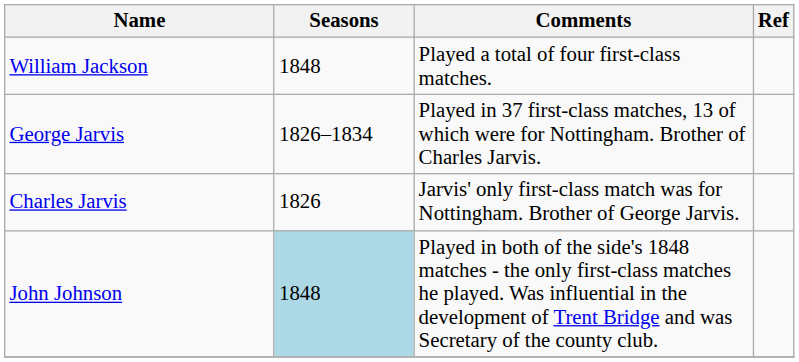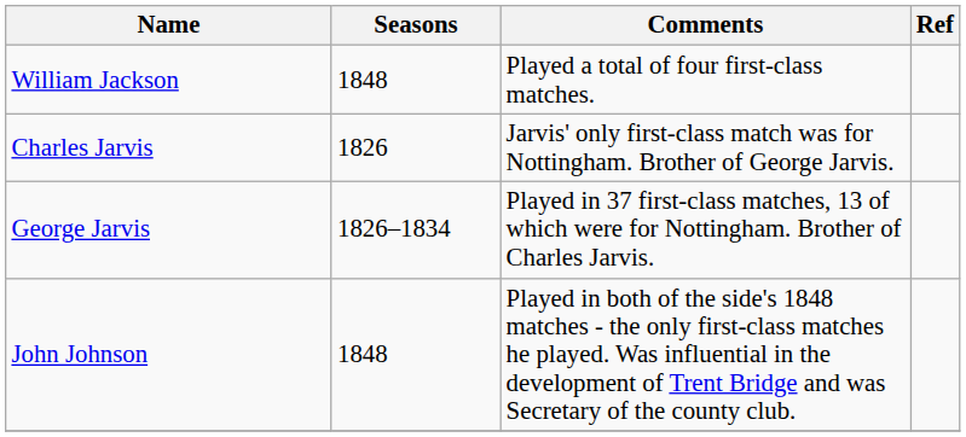rows swapped: Charles Jarvis <-> George Jarvis
John Johnson | Seasons: lightblue background -> no background
